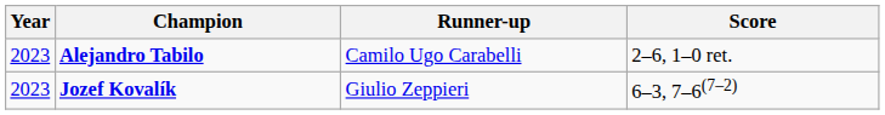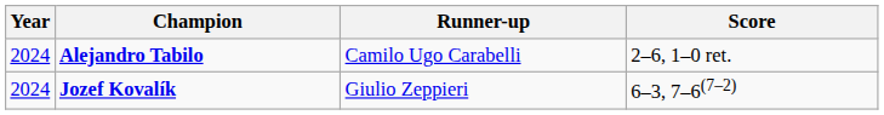Alejandro Tabilo | Year: 2023 -> 2024
Jozef Kovalík | Year: 2023 -> 2024
